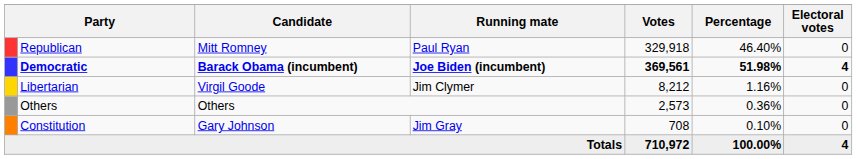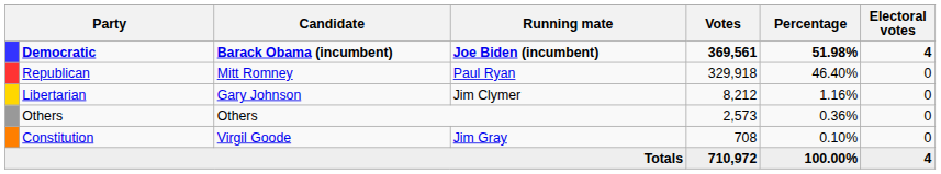rows swapped: Democratic <-> Republican
Libertarian | Candidate: Virgil Goode -> Gary Johnson
Constitution | Candidate: Gary Johnson -> Virgil Goode
